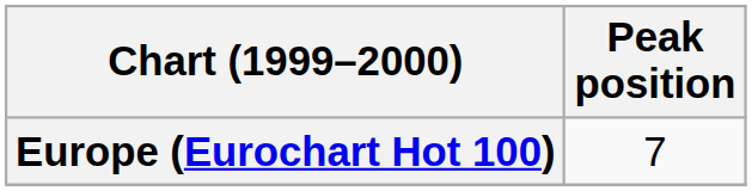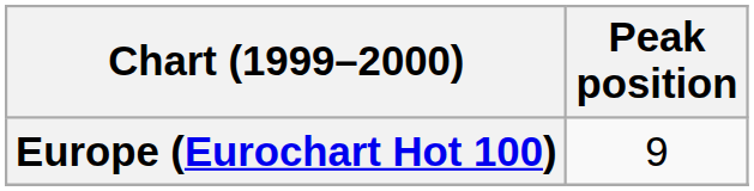Europe (Eurochart Hot 100) | Peak position: 7 -> 9
